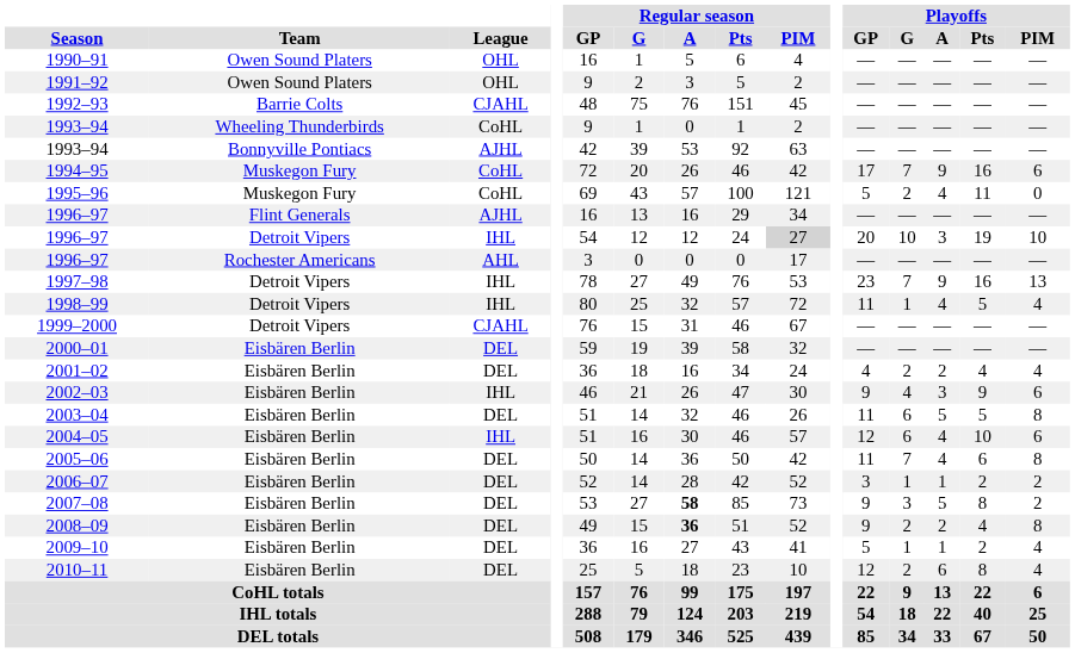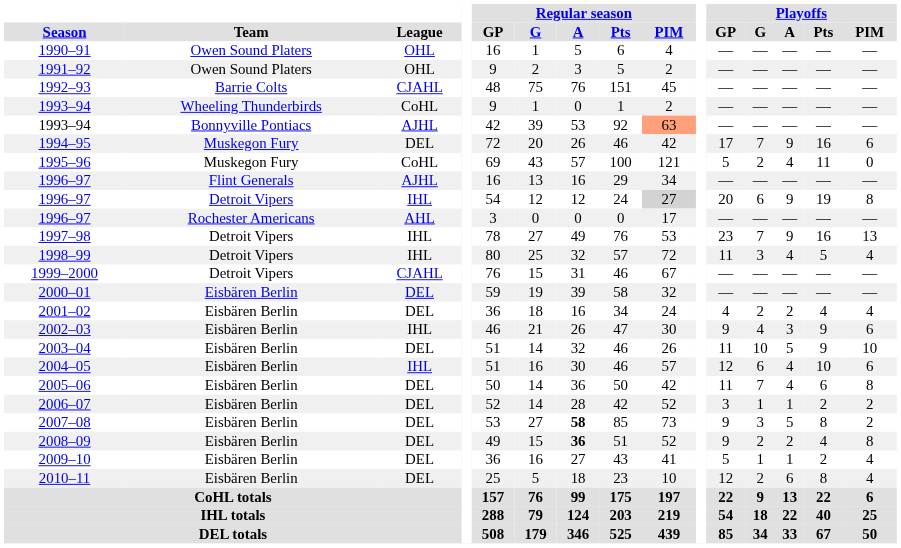1993–94 / Bonnyville Pontiacs | Regular season / PIM: no background -> lightsalmon background
1994–95 | League: CoHL -> DEL
1996–97 / Detroit Vipers | Playoffs / G: 10 -> 6
1996–97 / Detroit Vipers | Playoffs / A: 3 -> 9
1996–97 / Detroit Vipers | Playoffs / PIM: 10 -> 8
1998–99 | Playoffs / G: 1 -> 3
2003–04 | Playoffs / G: 6 -> 10
2003–04 | Playoffs / Pts: 5 -> 9
2003–04 | Playoffs / PIM: 8 -> 10
